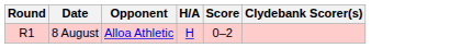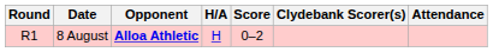+ column: Attendance
8 August | Opponent: normal -> bold
